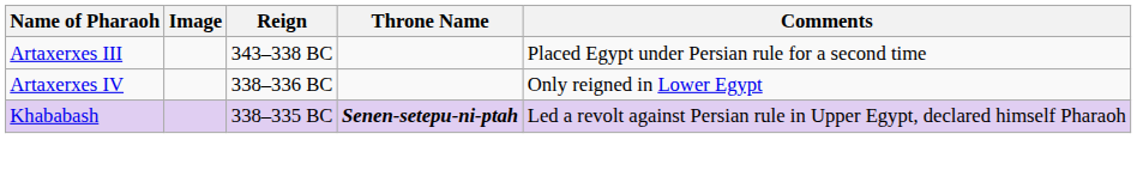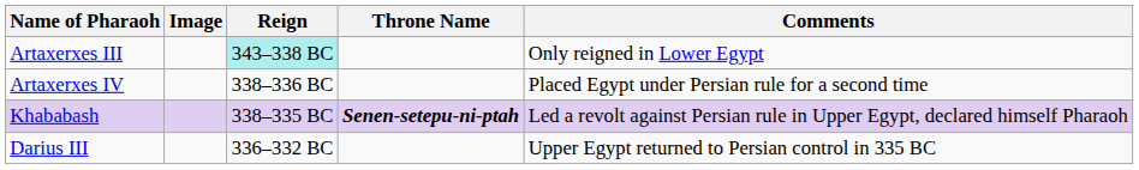Artaxerxes III | Reign: no background -> paleturquoise background
Artaxerxes III | Comments: Placed Egypt under Persian rule for a second time -> Only reigned in Lower Egypt
Artaxerxes IV | Comments: Only reigned in Lower Egypt -> Placed Egypt under Persian rule for a second time
+ row: Darius III | 336–332 BC | Upper Egypt returned to Persian control in 335 BC
